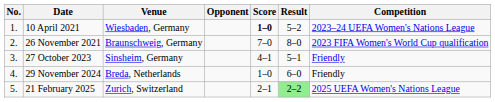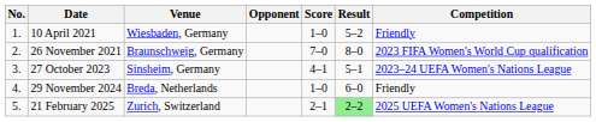10 April 2021 | Score: bold -> normal
10 April 2021 | Competition: 2023–24 UEFA Women's Nations League -> Friendly
27 October 2023 | Competition: Friendly -> 2023–24 UEFA Women's Nations League
